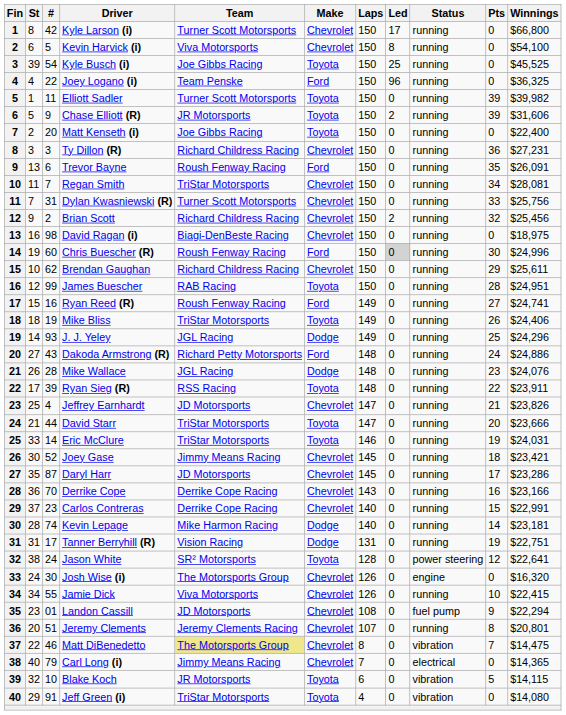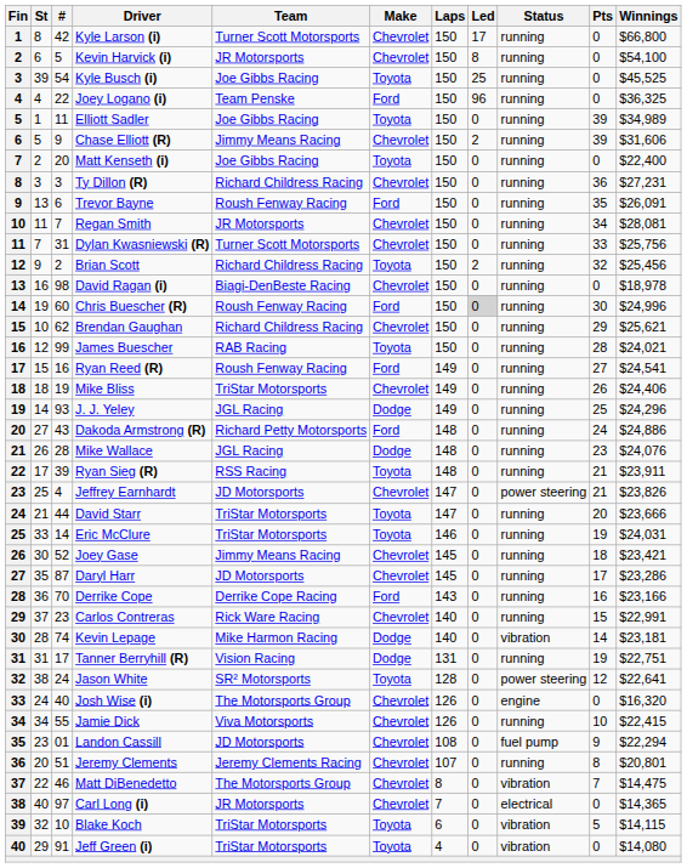Kevin Harvick (i) | Team: Viva Motorsports -> JR Motorsports
Elliott Sadler | Team: Turner Scott Motorsports -> Joe Gibbs Racing
Elliott Sadler | Winnings: $39,982 -> $34,989
Chase Elliott (R) | Team: JR Motorsports -> Jimmy Means Racing
Chase Elliott (R) | Make: Toyota -> Chevrolet
Regan Smith | Team: TriStar Motorsports -> JR Motorsports
Brian Scott | Make: Chevrolet -> Toyota
David Ragan (i) | Winnings: $18,975 -> $18,978
Brendan Gaughan | Winnings: $25,611 -> $25,621
James Buescher | Winnings: $24,951 -> $24,021
Ryan Reed (R) | Winnings: $24,741 -> $24,541
Mike Bliss | Make: Toyota -> Chevrolet
Ryan Sieg (R) | Pts: 22 -> 21
Jeffrey Earnhardt | Status: running -> power steering
Derrike Cope | Make: Chevrolet -> Ford
Carlos Contreras | Team: Derrike Cope Racing -> Rick Ware Racing
Kevin Lepage | Status: running -> vibration
Josh Wise (i) | #: 30 -> 40
Matt DiBenedetto | Team: khaki background -> no background
Carl Long (i) | #: 79 -> 97
Carl Long (i) | Team: Jimmy Means Racing -> JR Motorsports
Blake Koch | Team: JR Motorsports -> TriStar Motorsports
